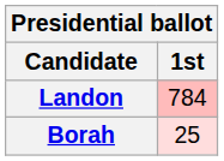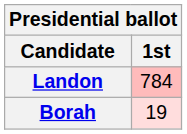Borah | 1st: 25 -> 19
